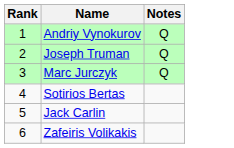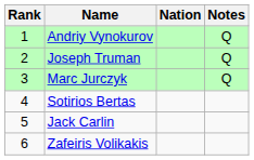+ column: Nation
